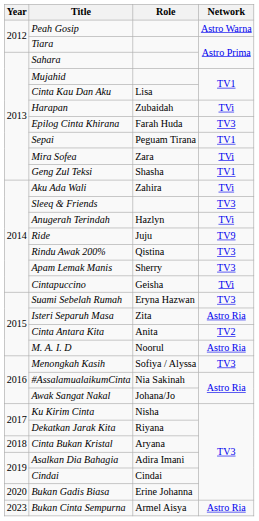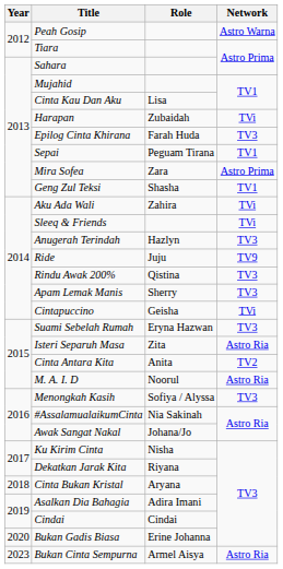Mira Sofea | Network: TVi -> Astro Prima
Sleeq & Friends | Network: TV3 -> TVi
Anugerah Terindah | Network: TVi -> TV3
